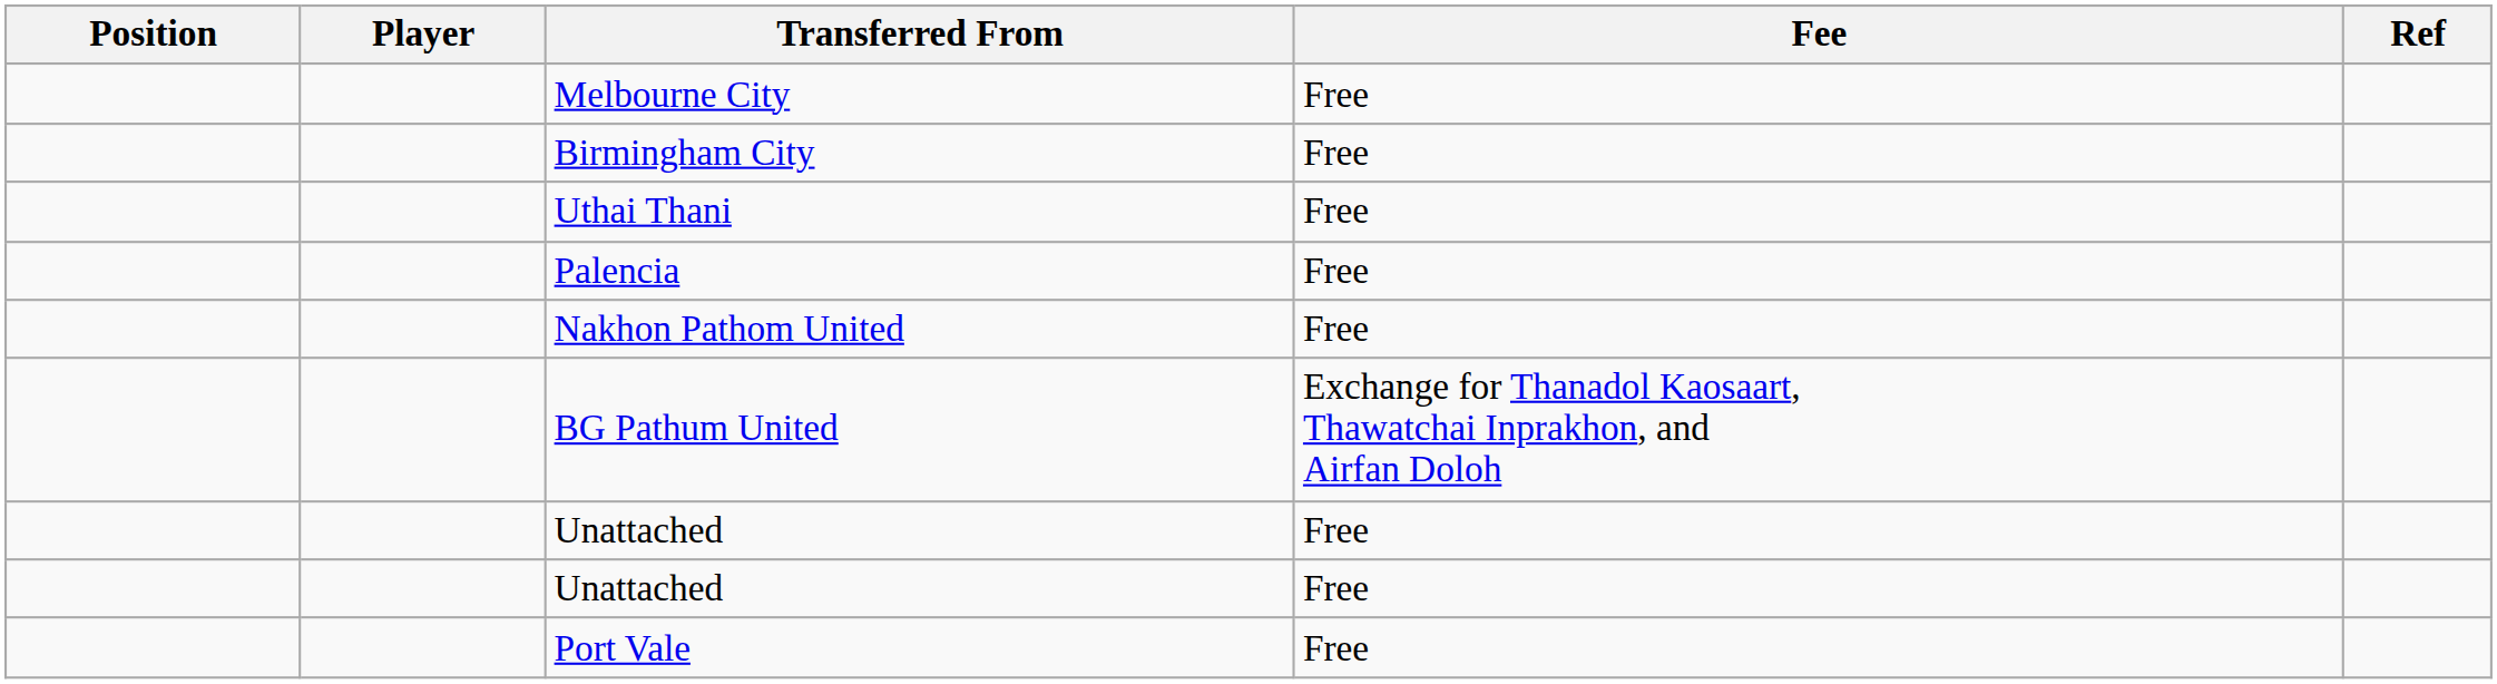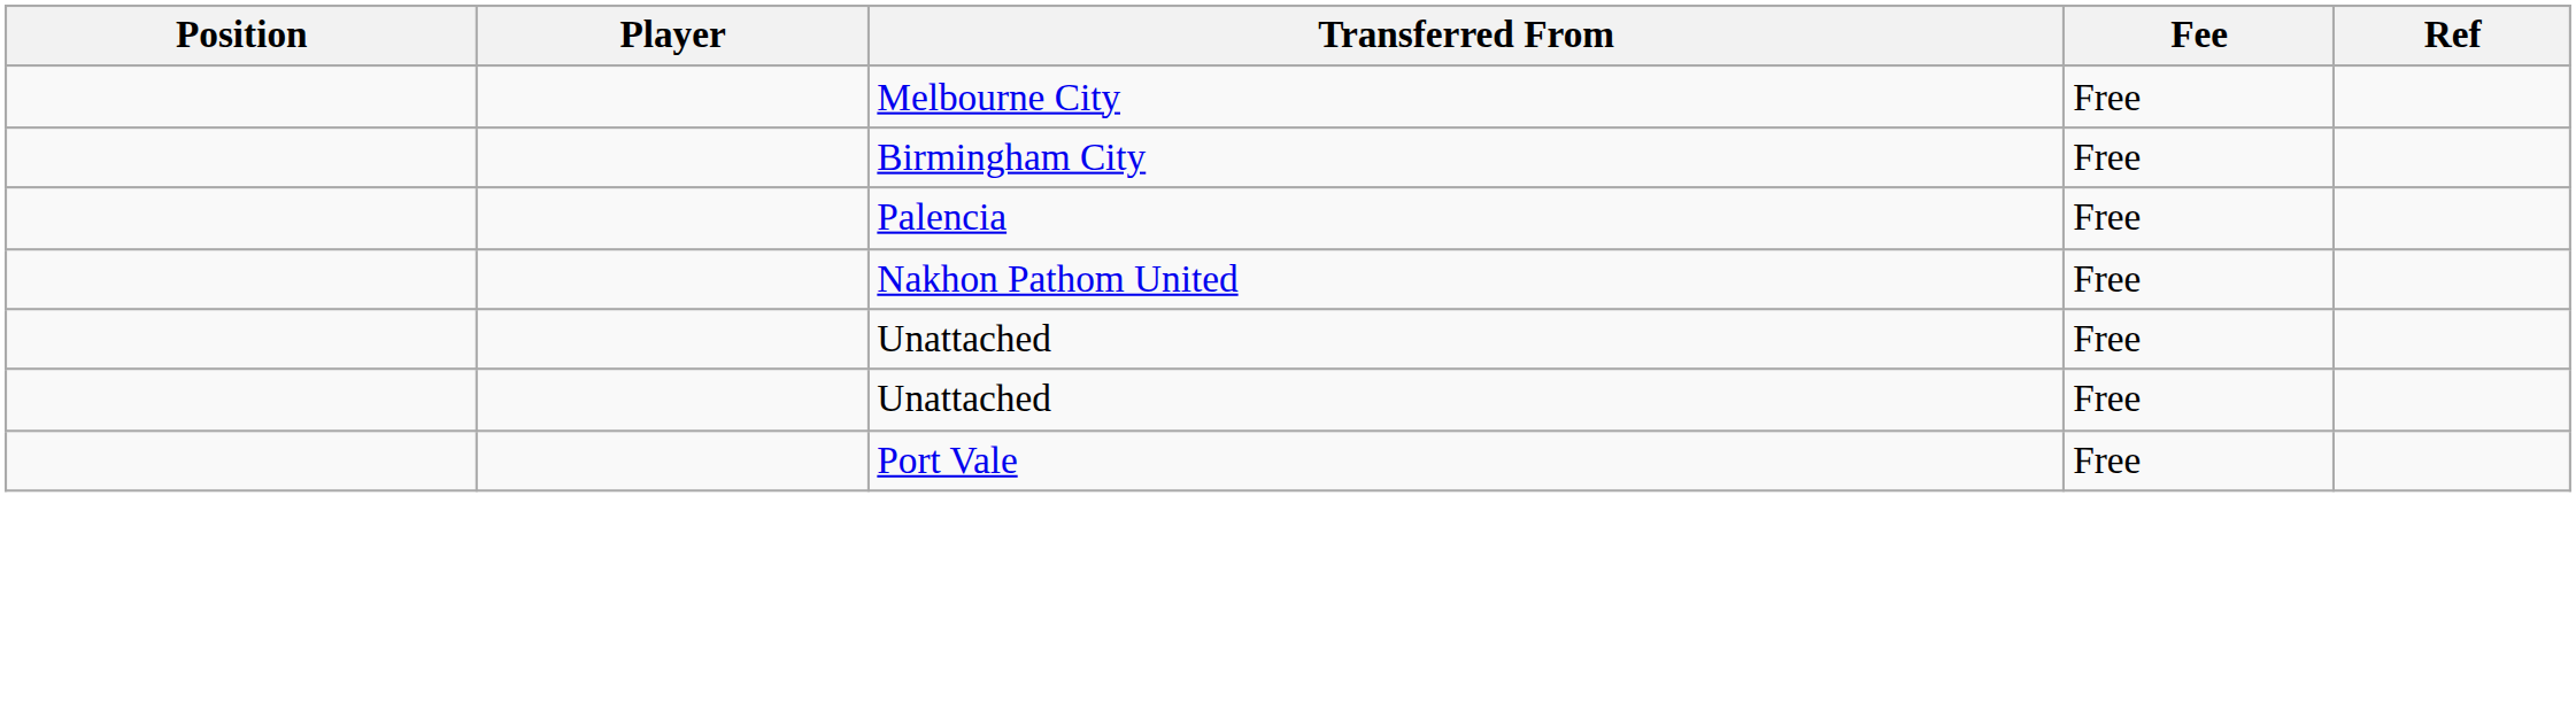- row: Uthai Thani | Free
- row: BG Pathum United | Exchange for Thanadol Kaosaart, Thawatchai Inprakhon, and Airfan Doloh
